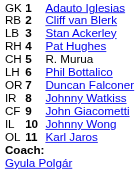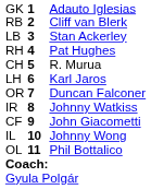LH | column 3: Phil Bottalico -> Karl Jaros
OL | column 3: Karl Jaros -> Phil Bottalico
